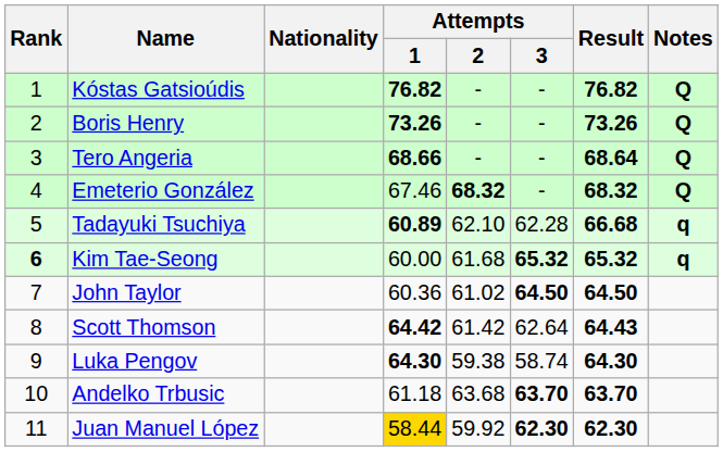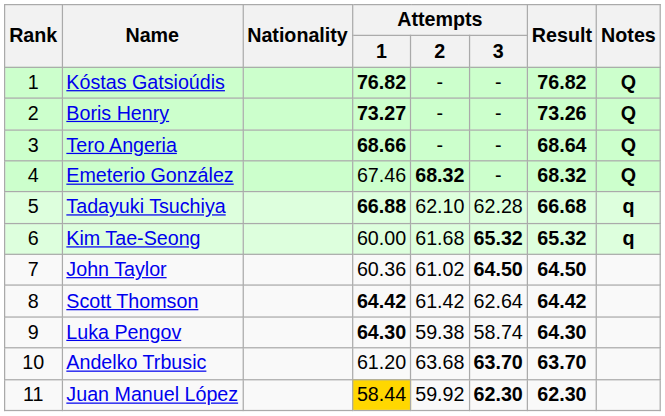Boris Henry | Attempts / 1: 73.26 -> 73.27
Tadayuki Tsuchiya | Attempts / 1: 60.89 -> 66.88
Kim Tae-Seong | Rank: bold -> normal
Scott Thomson | Result: 64.43 -> 64.42
Andelko Trbusic | Attempts / 1: 61.18 -> 61.20
